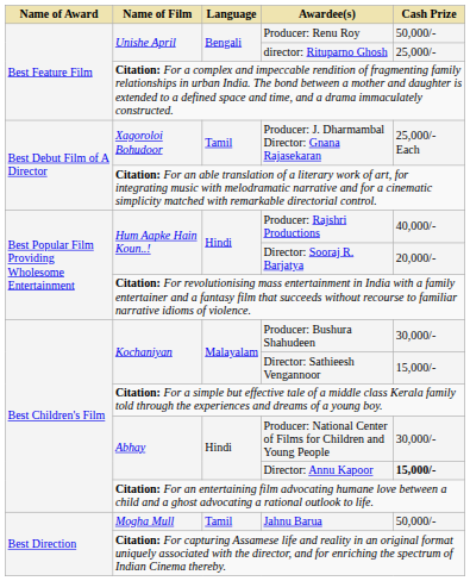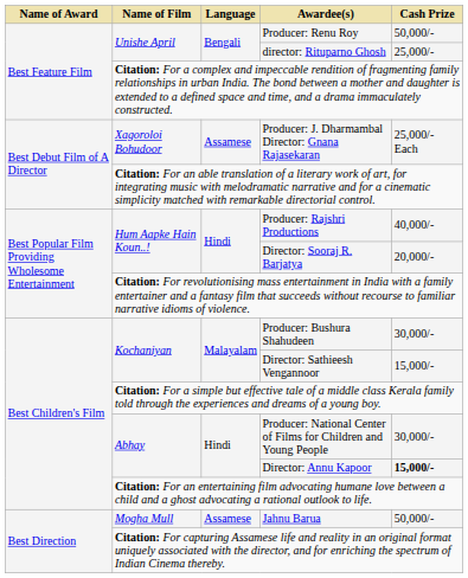Producer: J. Dharmambal Director: Gnana Rajasekaran | Language: Tamil -> Assamese
Jahnu Barua | Language: Tamil -> Assamese
